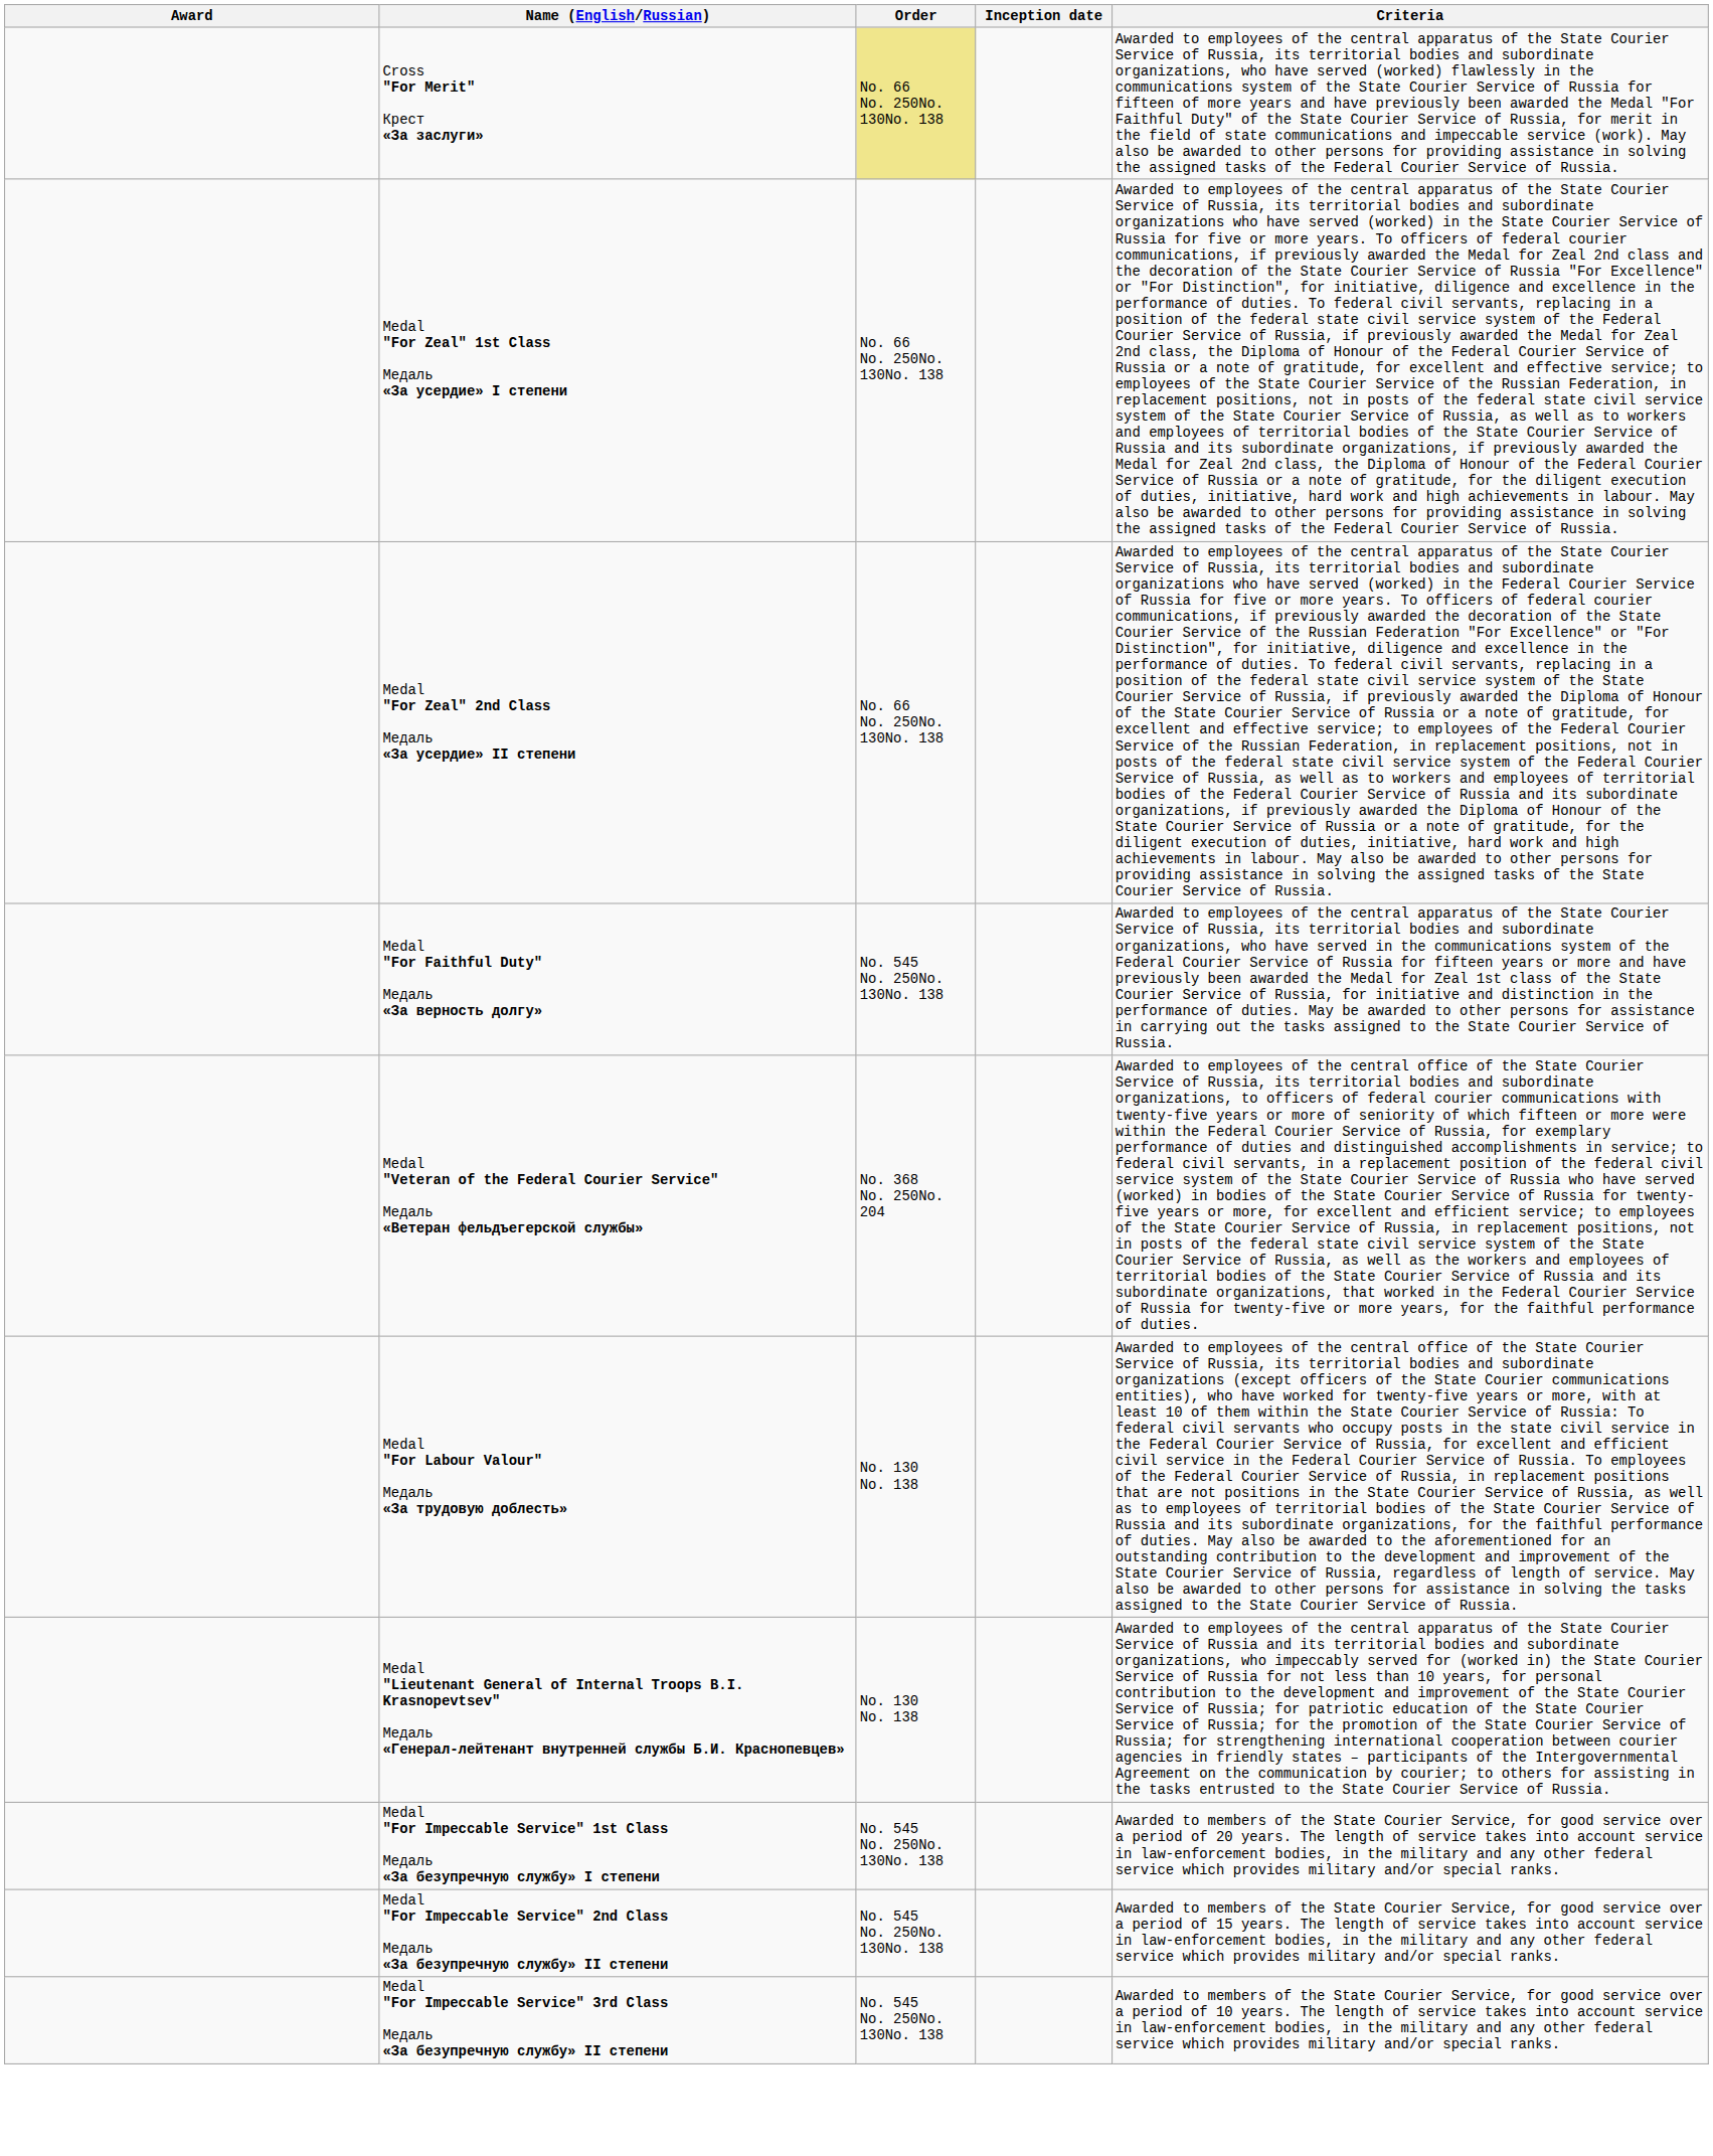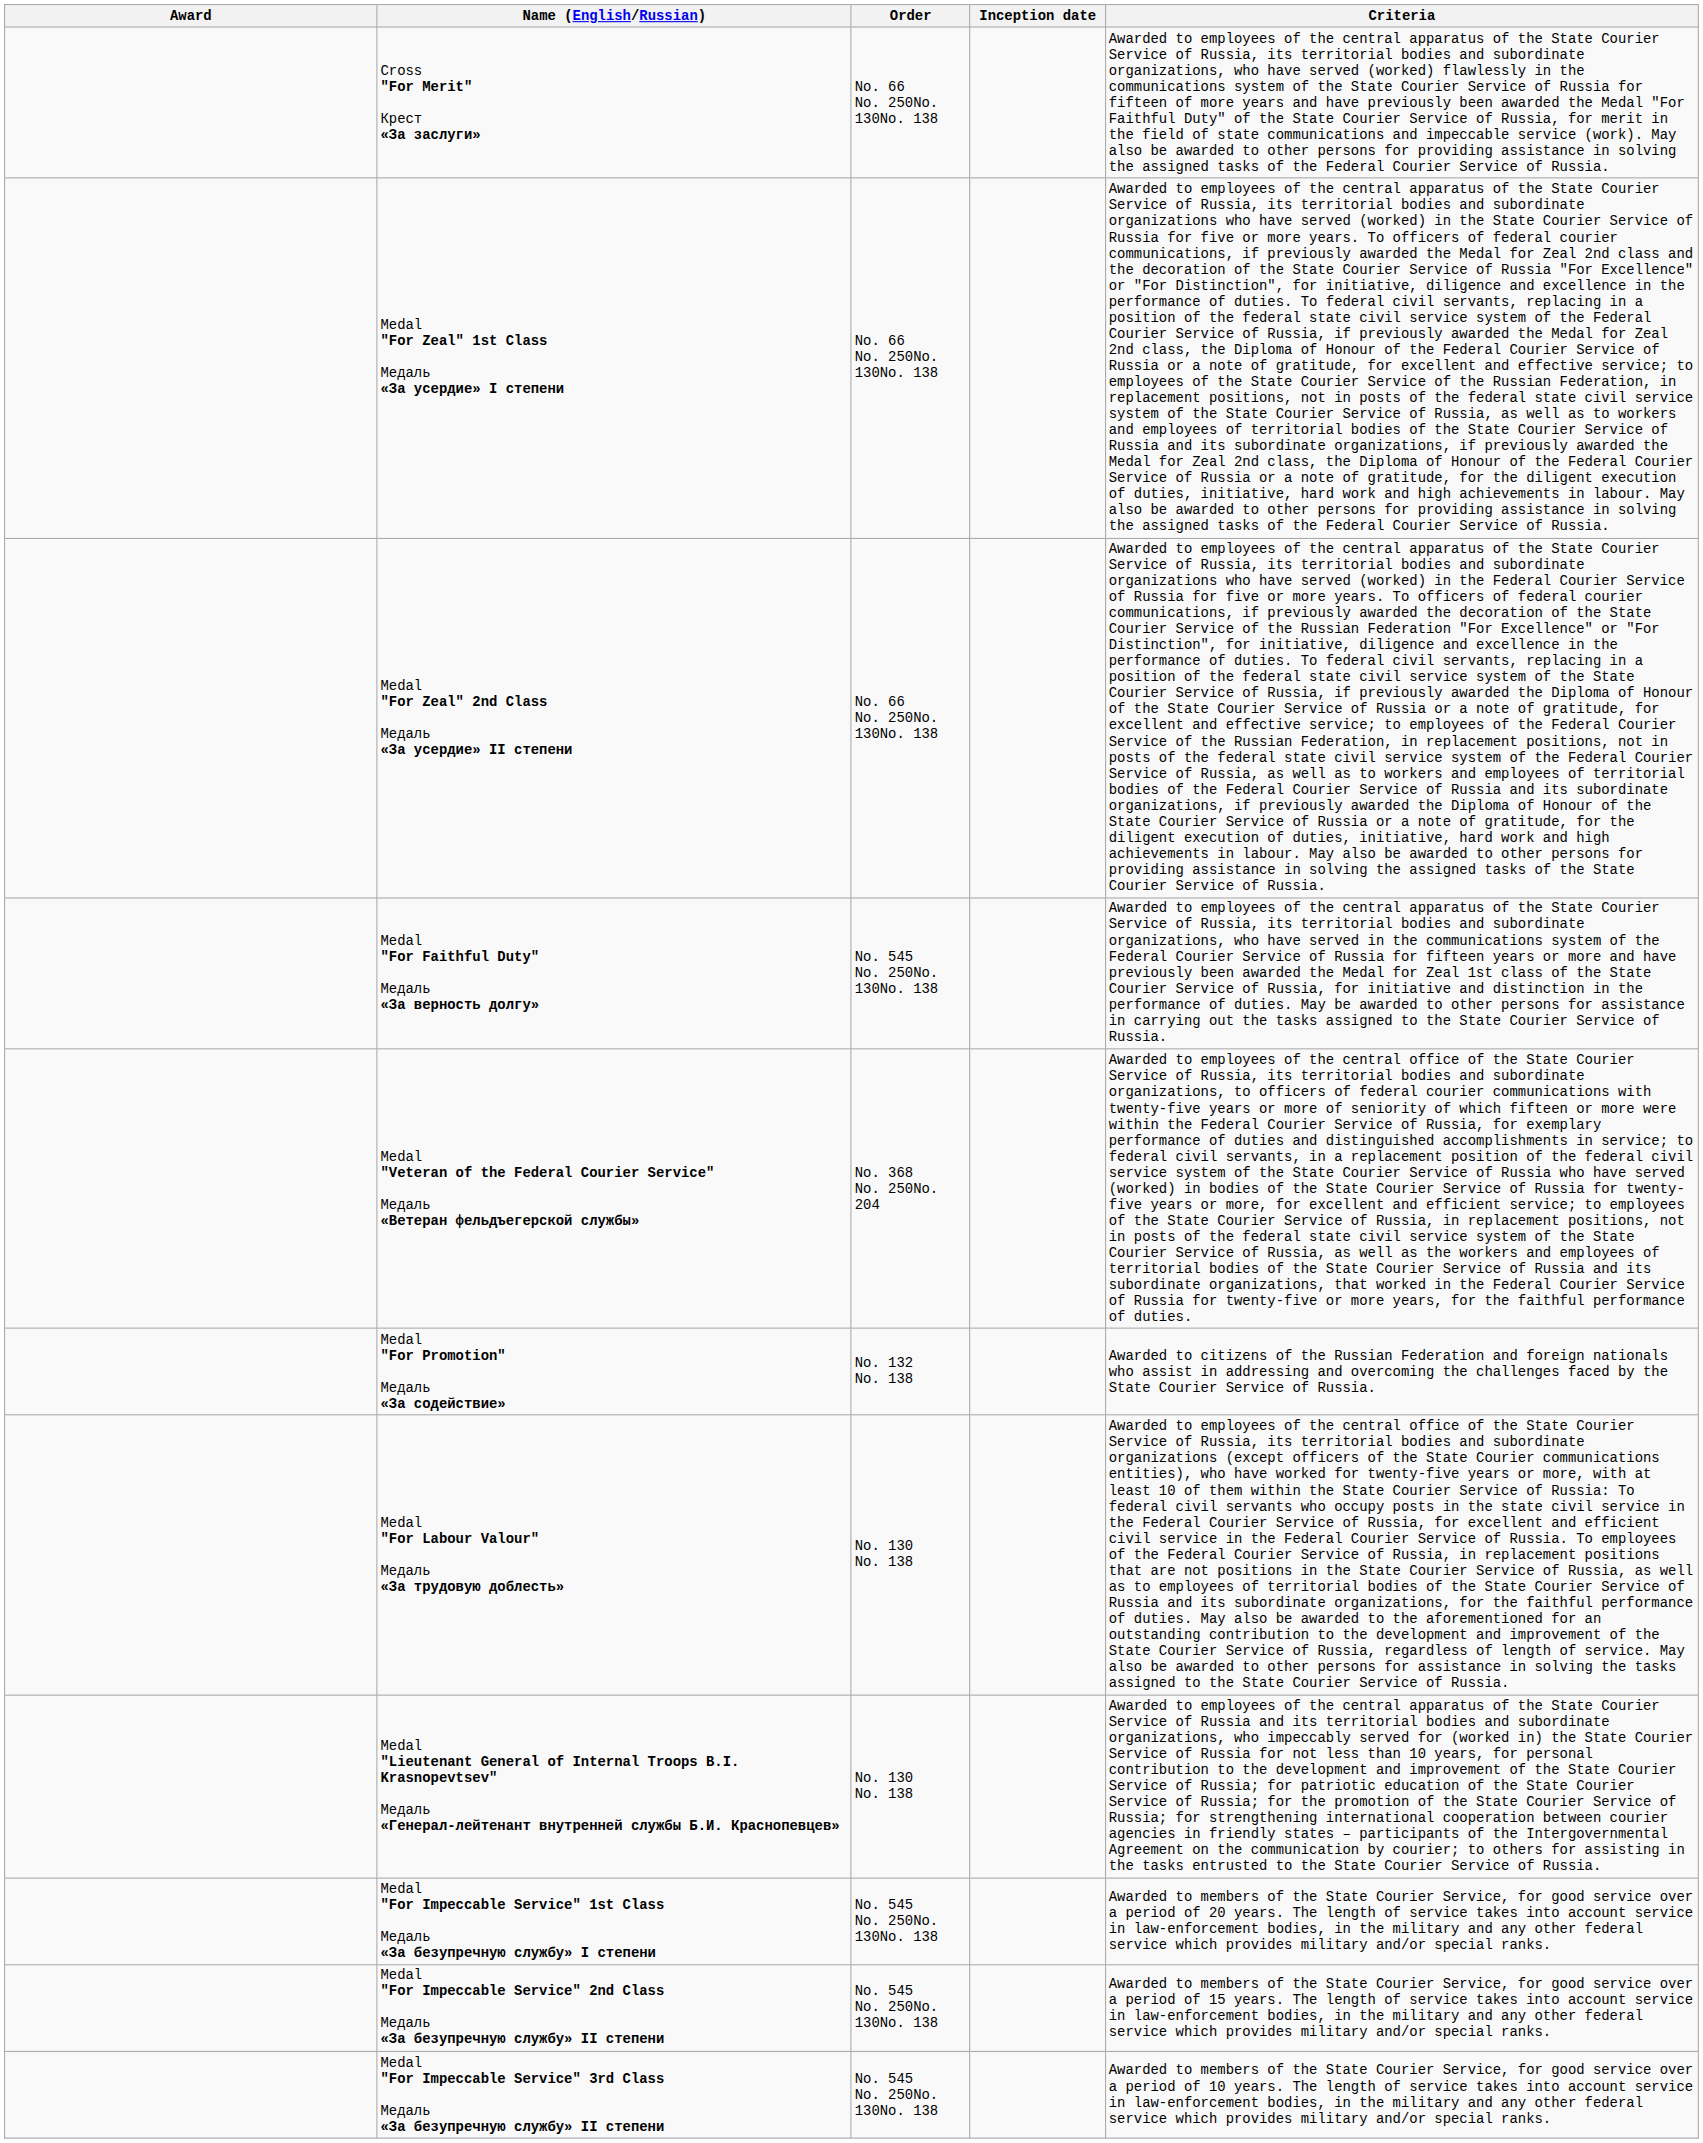Cross "For Merit" Крест «За заслуги» | Order: khaki background -> no background
+ row: Medal "For Promotion" Медаль «За содействие» | No. 132 No. 138 | Awarded to citizens of the Russian Federation and foreign nationals who assist in addressing and overcoming the challenges faced by the State Courier Service of Russia.
